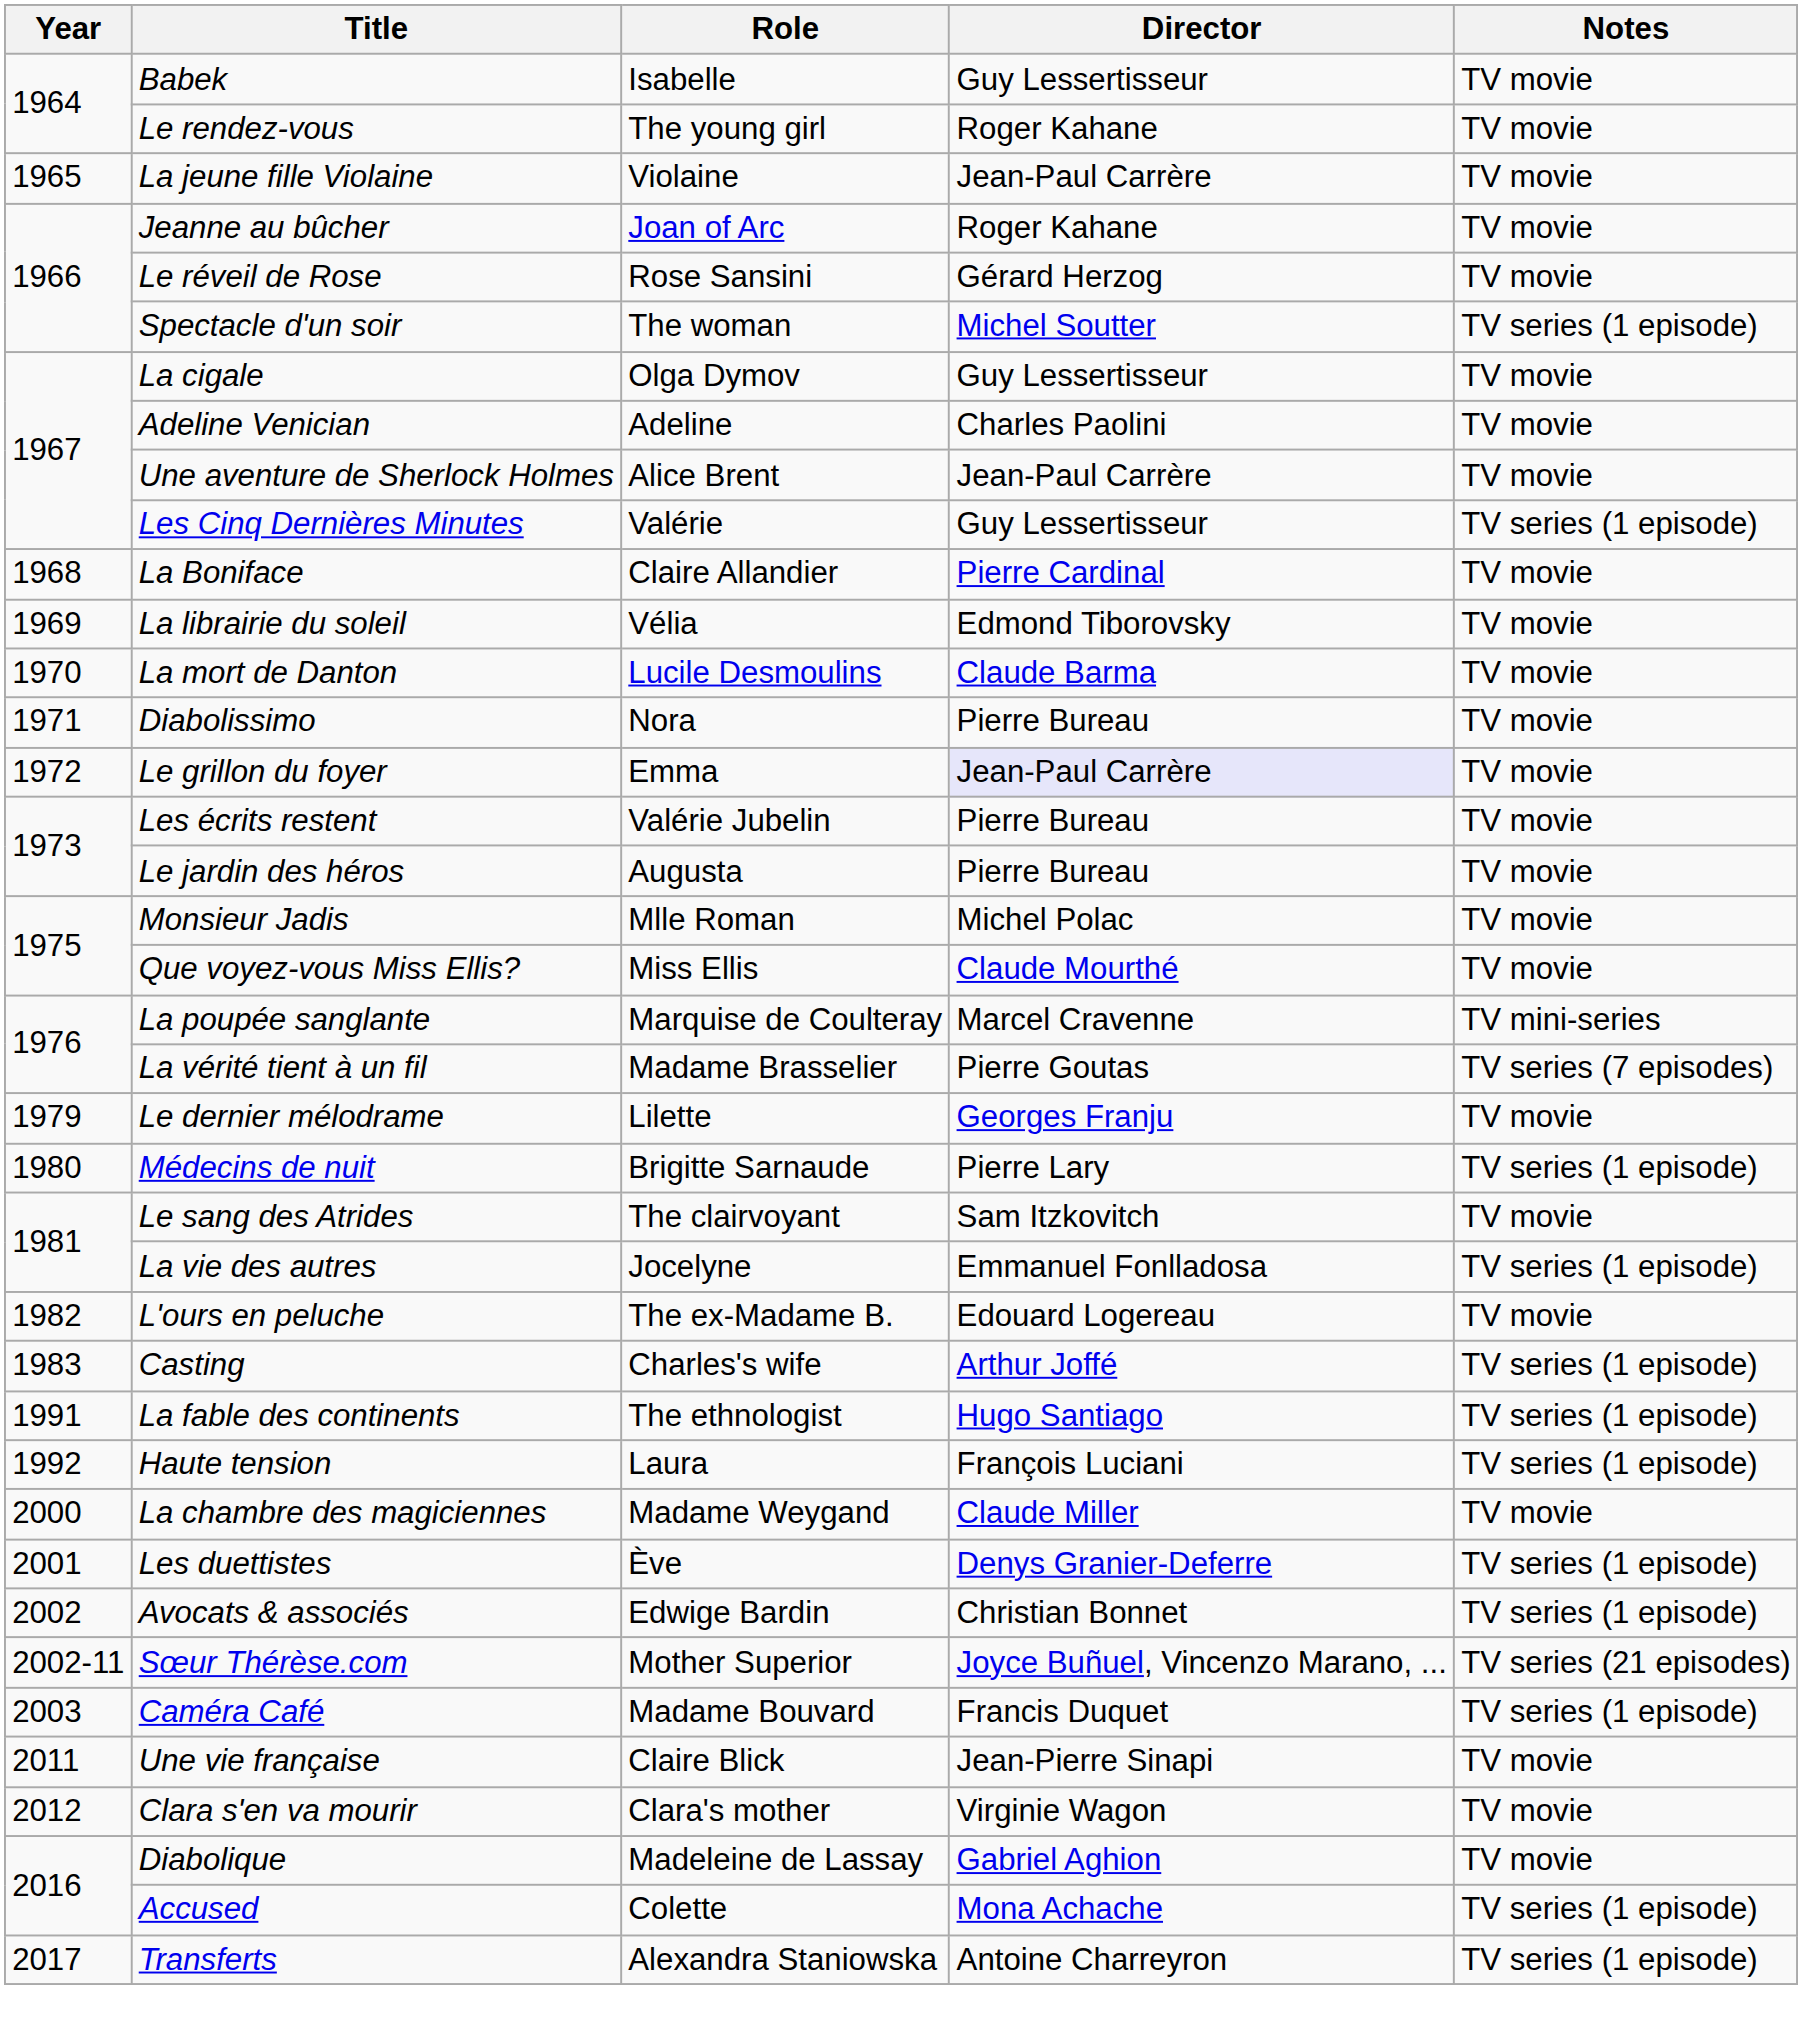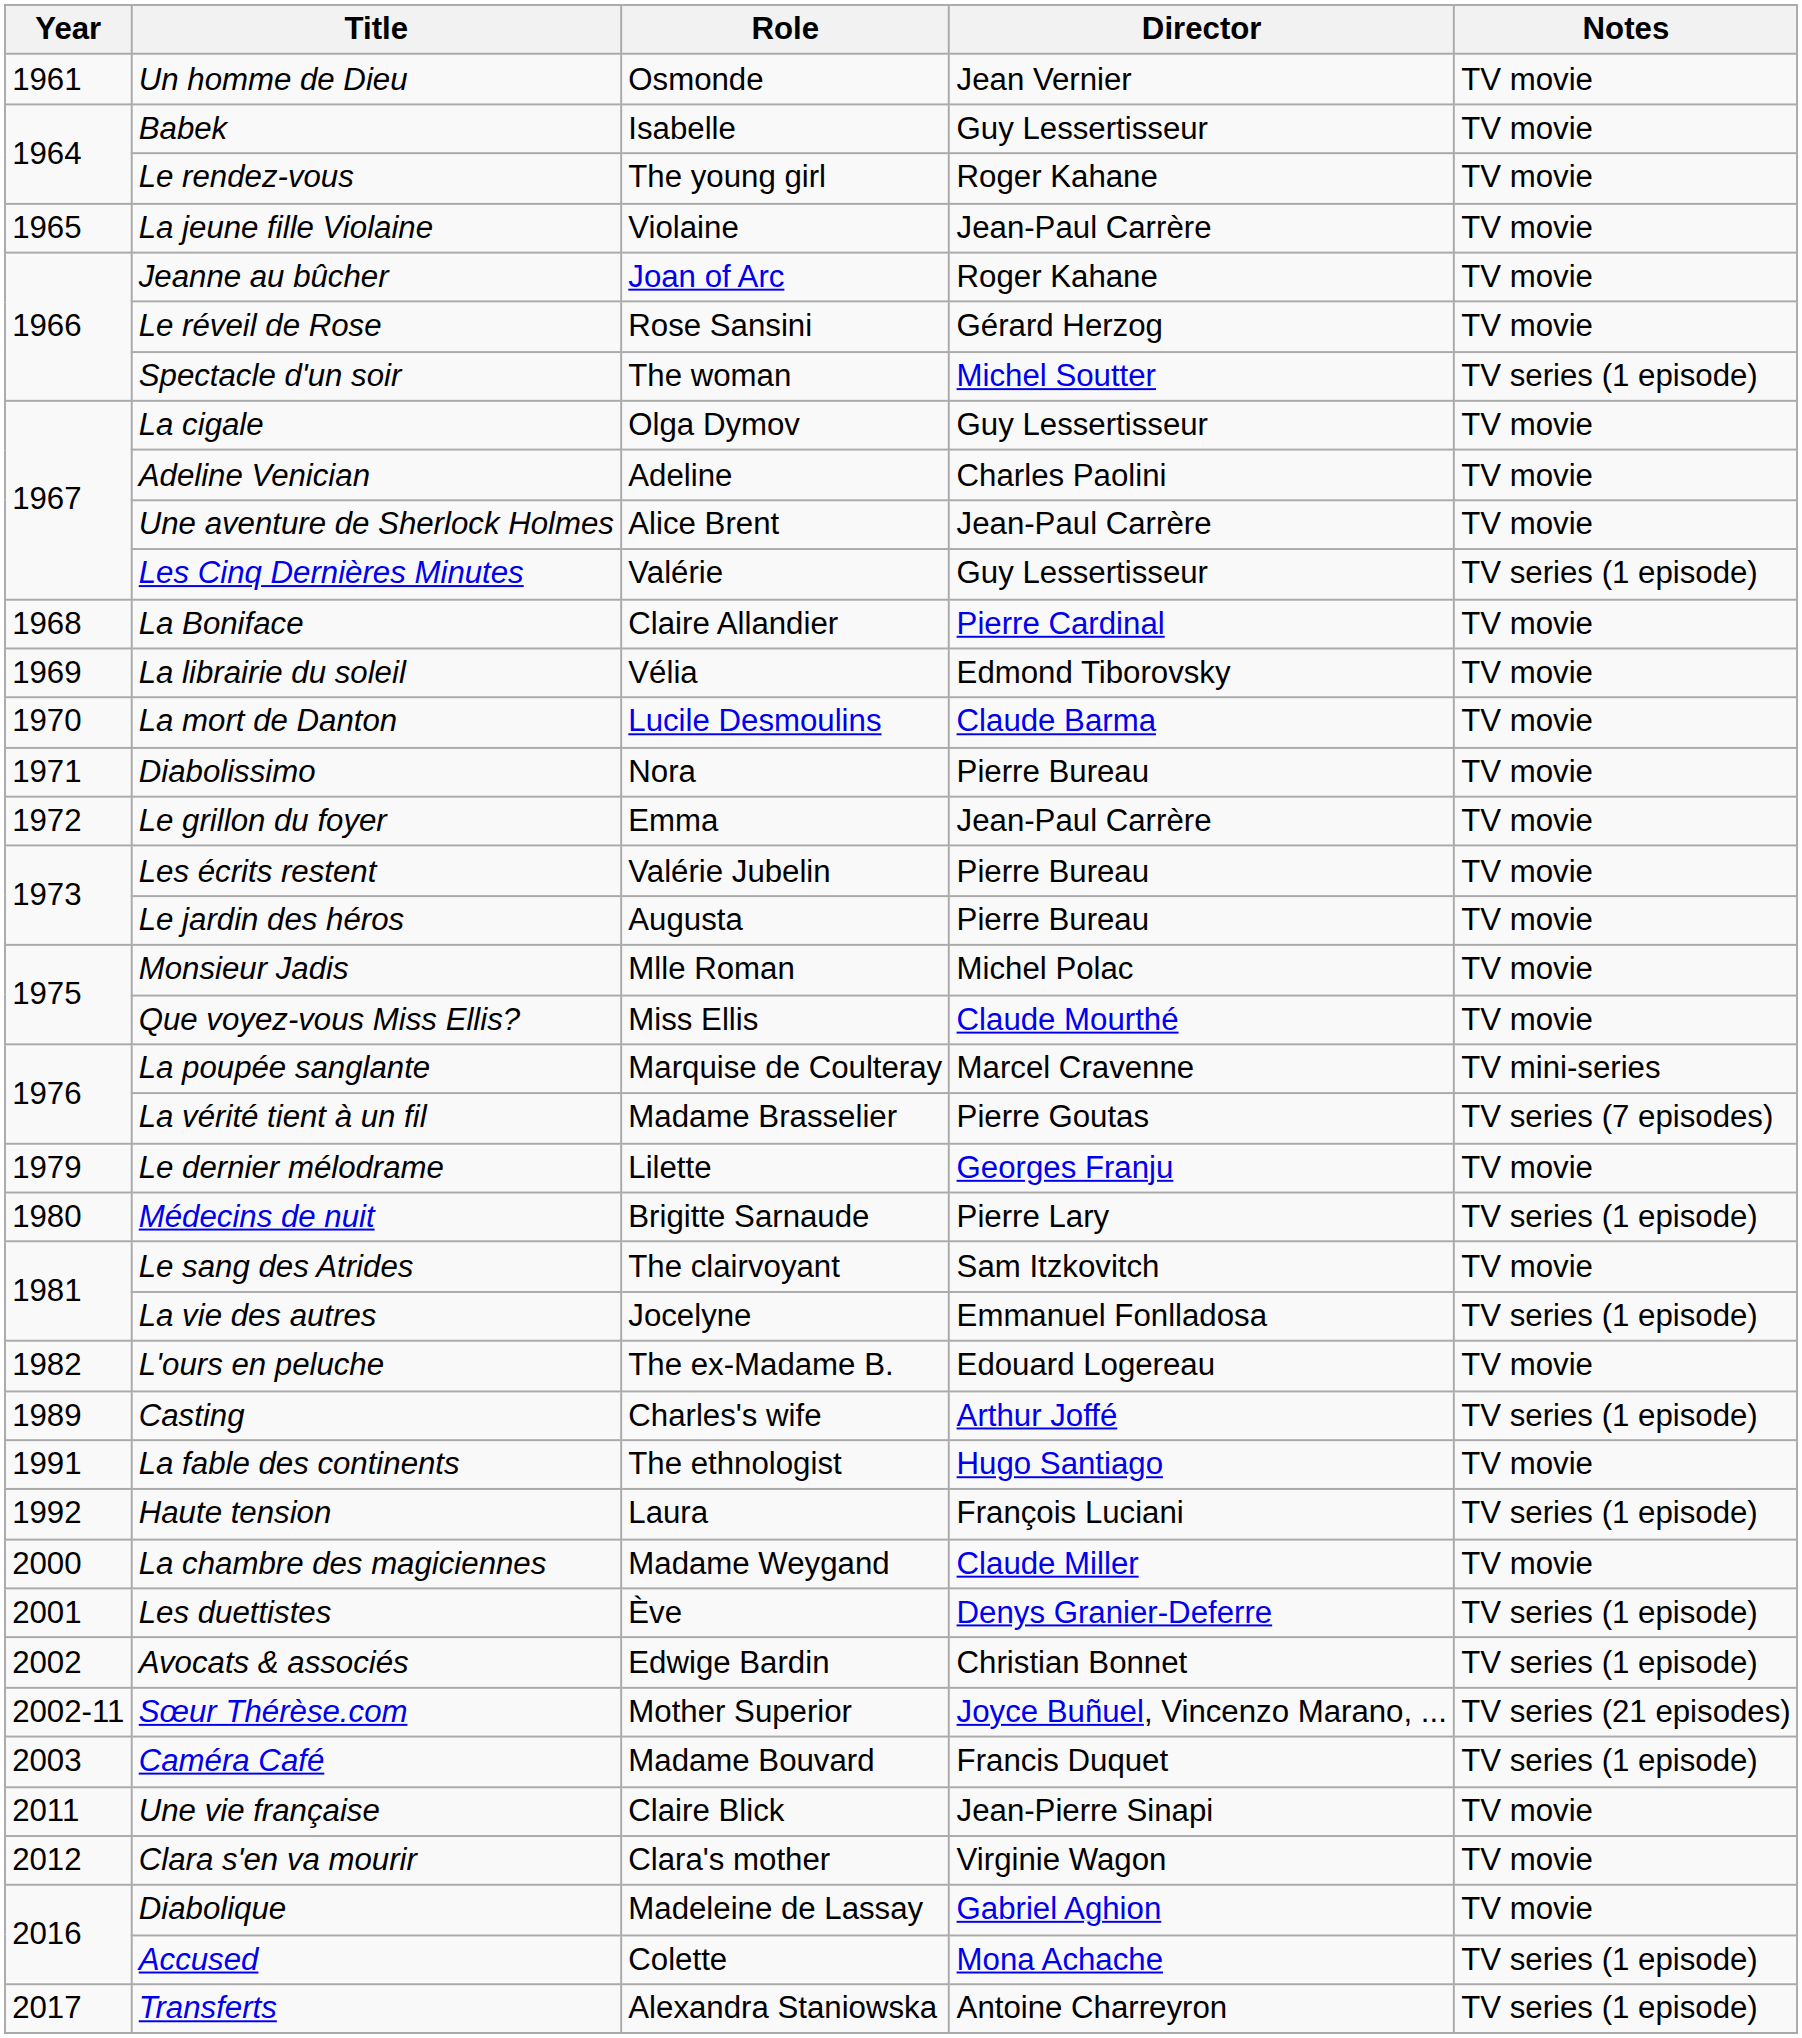+ row: 1961 | Un homme de Dieu | Osmonde | Jean Vernier | TV movie
Le grillon du foyer | Director: lavender background -> no background
Casting | Year: 1983 -> 1989
La fable des continents | Notes: TV series (1 episode) -> TV movie
